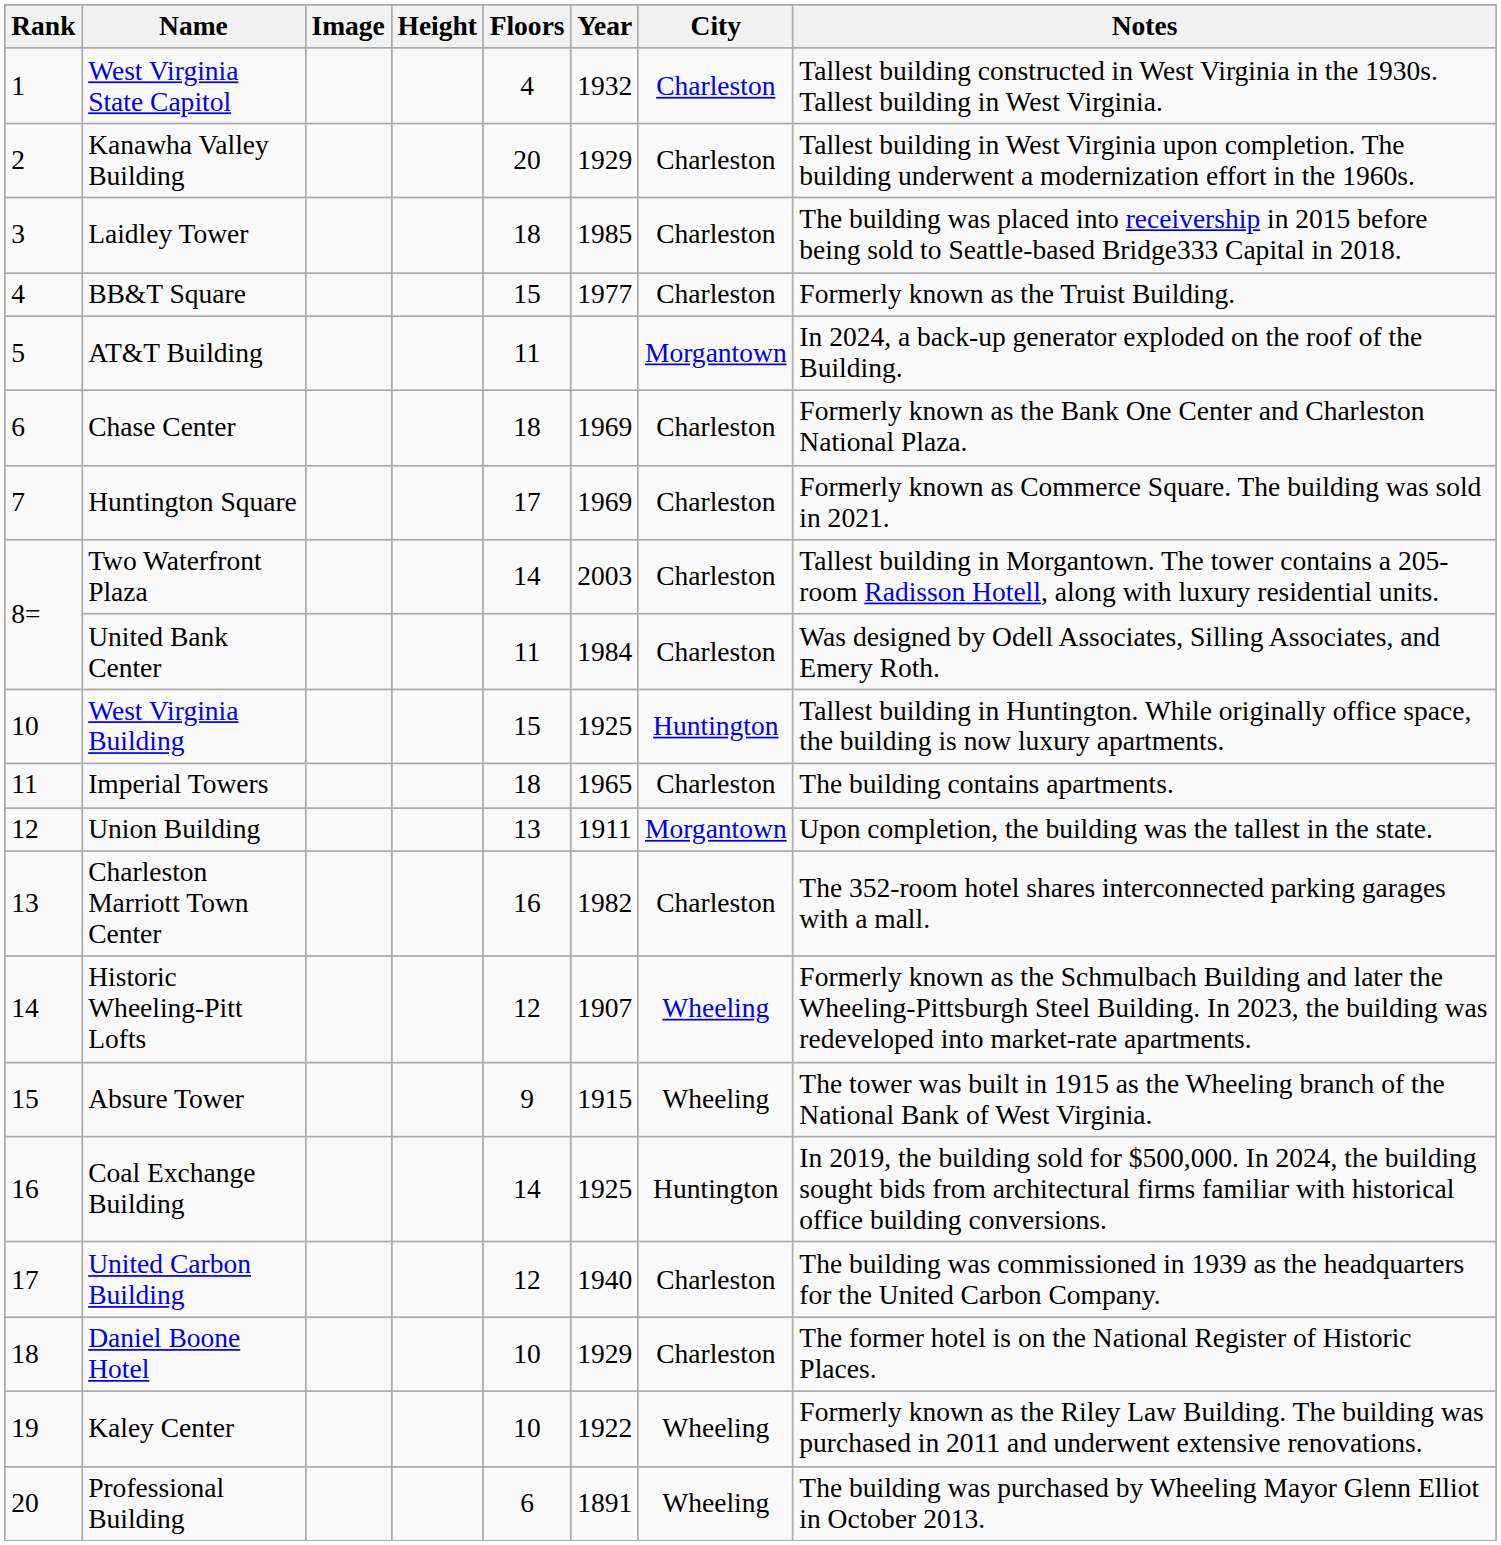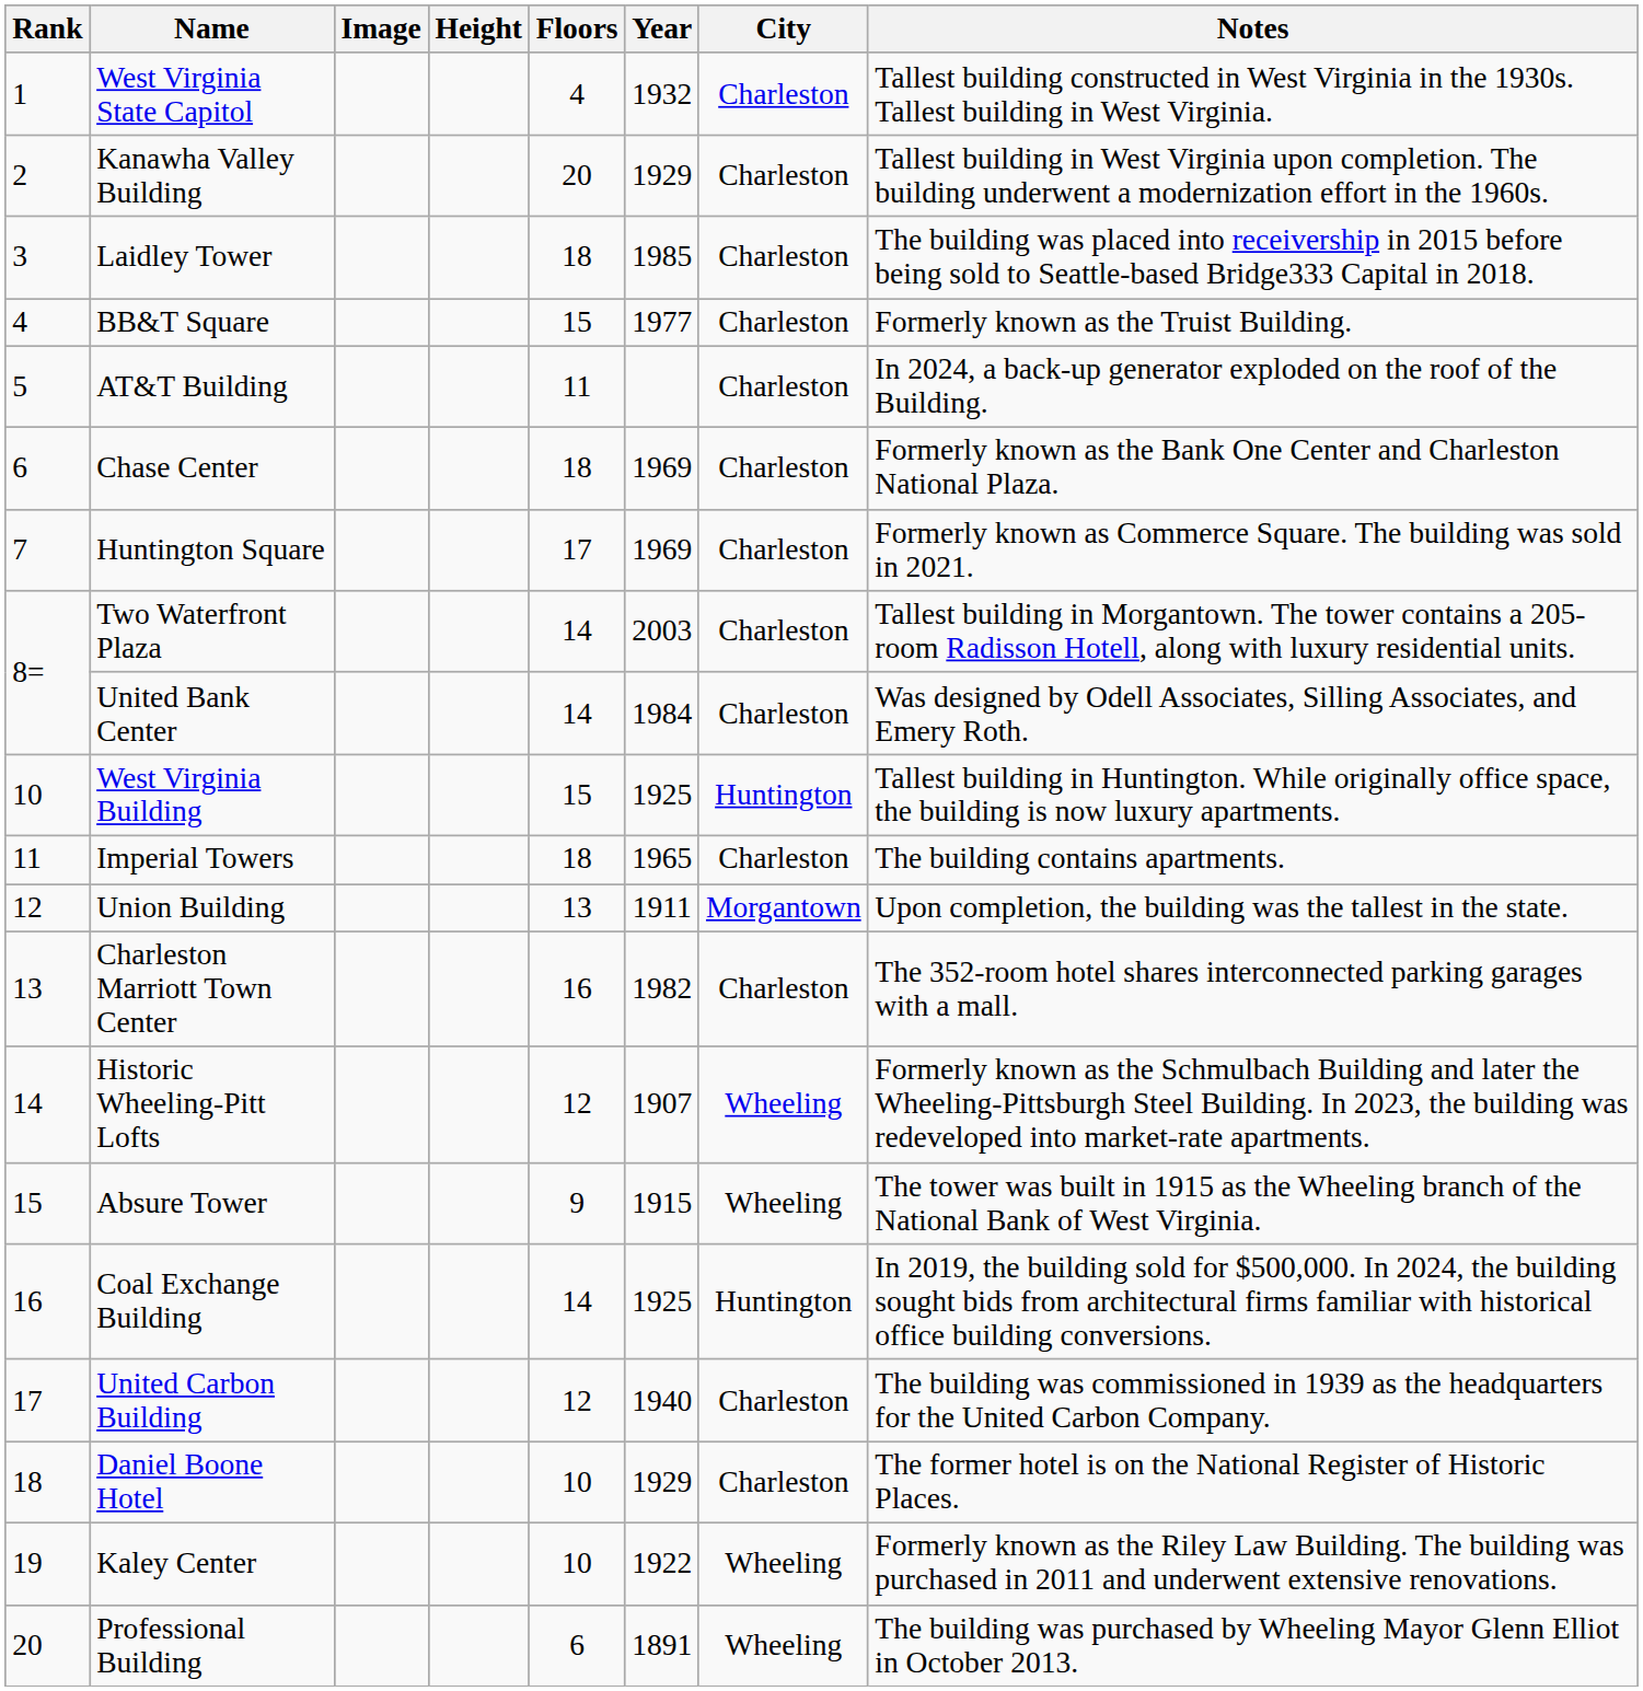AT&T Building | City: Morgantown -> Charleston
United Bank Center | Floors: 11 -> 14
